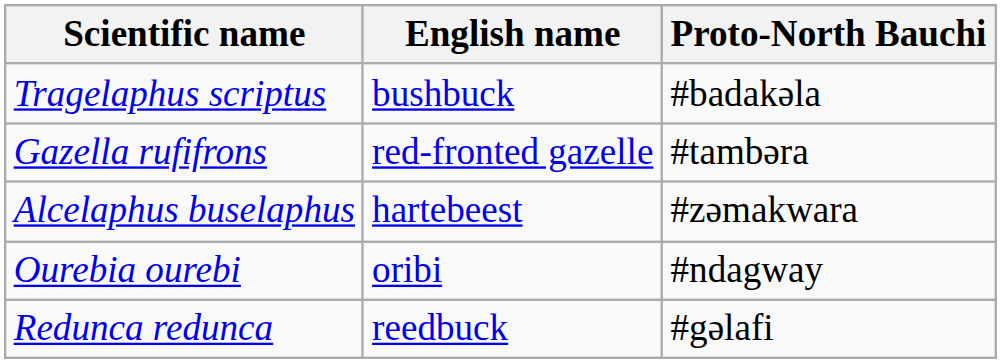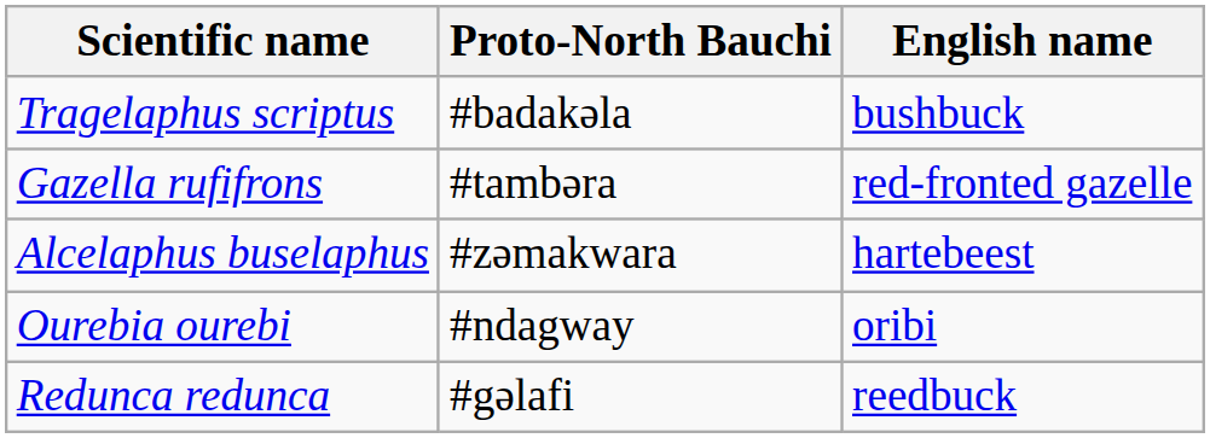columns swapped: English name <-> Proto-North Bauchi
